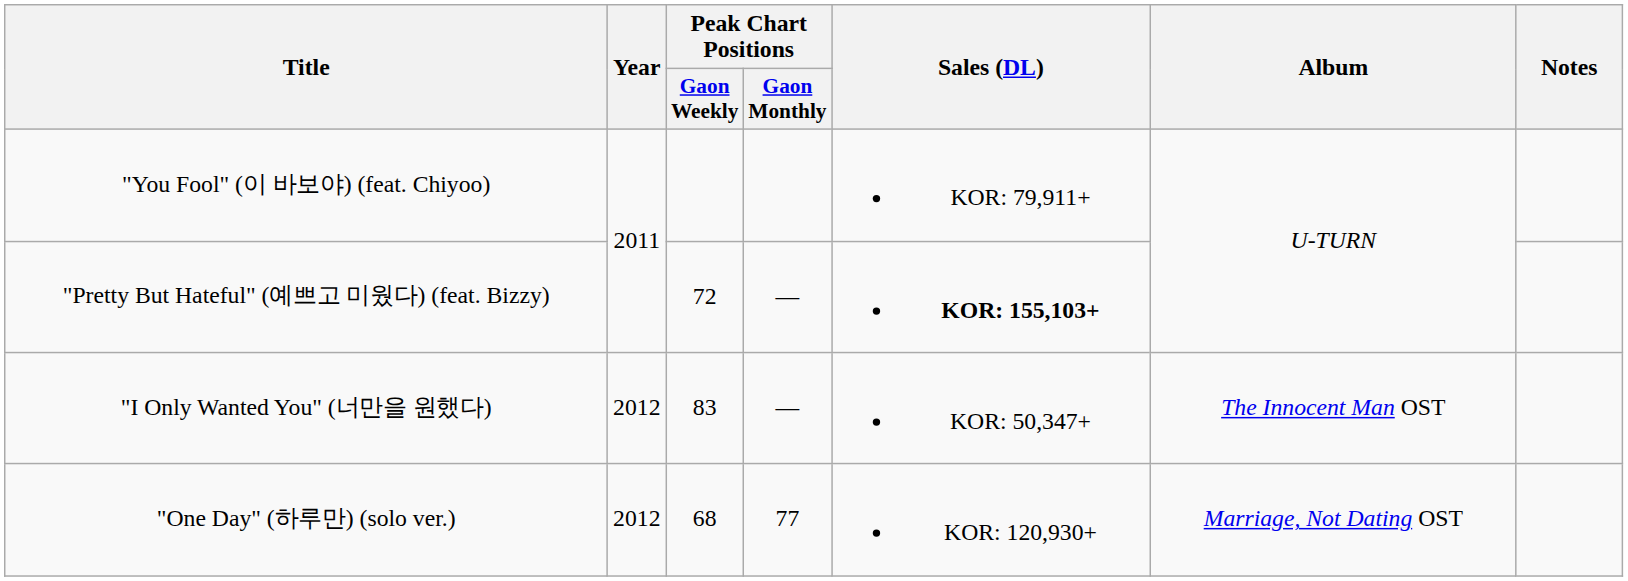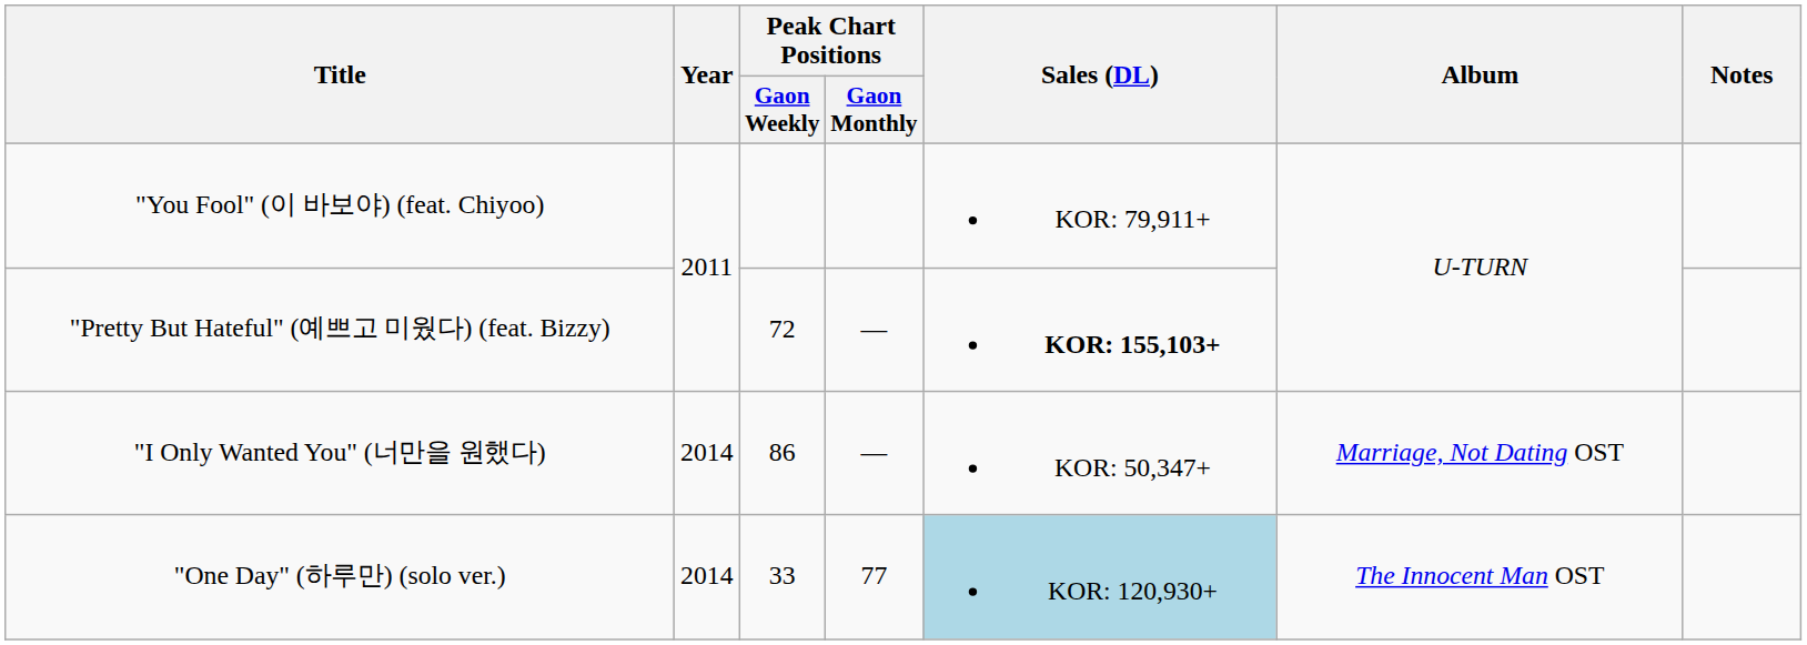"I Only Wanted You" (너만을 원했다) | Year: 2012 -> 2014
"I Only Wanted You" (너만을 원했다) | Peak Chart Positions / Gaon Weekly: 83 -> 86
"I Only Wanted You" (너만을 원했다) | Album: The Innocent Man OST -> Marriage, Not Dating OST
"One Day" (하루만) (solo ver.) | Year: 2012 -> 2014
"One Day" (하루만) (solo ver.) | Peak Chart Positions / Gaon Weekly: 68 -> 33
"One Day" (하루만) (solo ver.) | Sales (DL): no background -> lightblue background
"One Day" (하루만) (solo ver.) | Album: Marriage, Not Dating OST -> The Innocent Man OST
